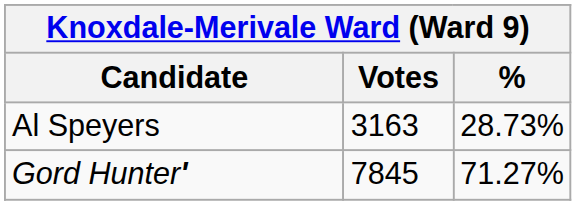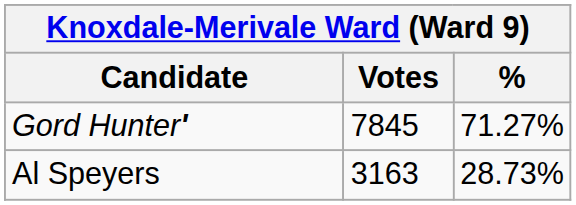rows swapped: Gord Hunter' <-> Al Speyers
